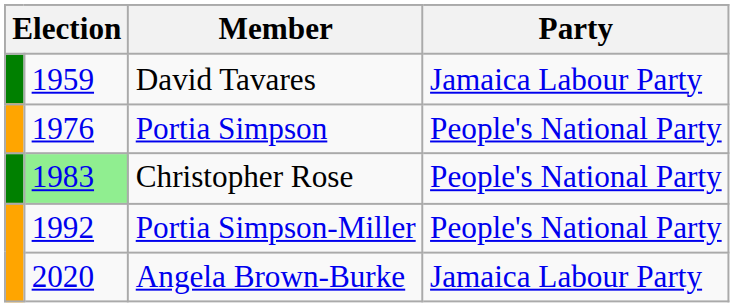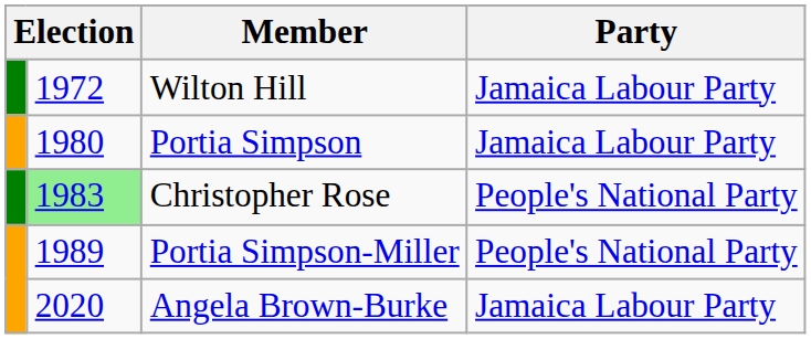- row: 1959 | David Tavares | Jamaica Labour Party
+ row: 1972 | Wilton Hill | Jamaica Labour Party
Portia Simpson | column 2: 1976 -> 1980
Portia Simpson | Party: People's National Party -> Jamaica Labour Party
Portia Simpson-Miller | column 2: 1992 -> 1989
